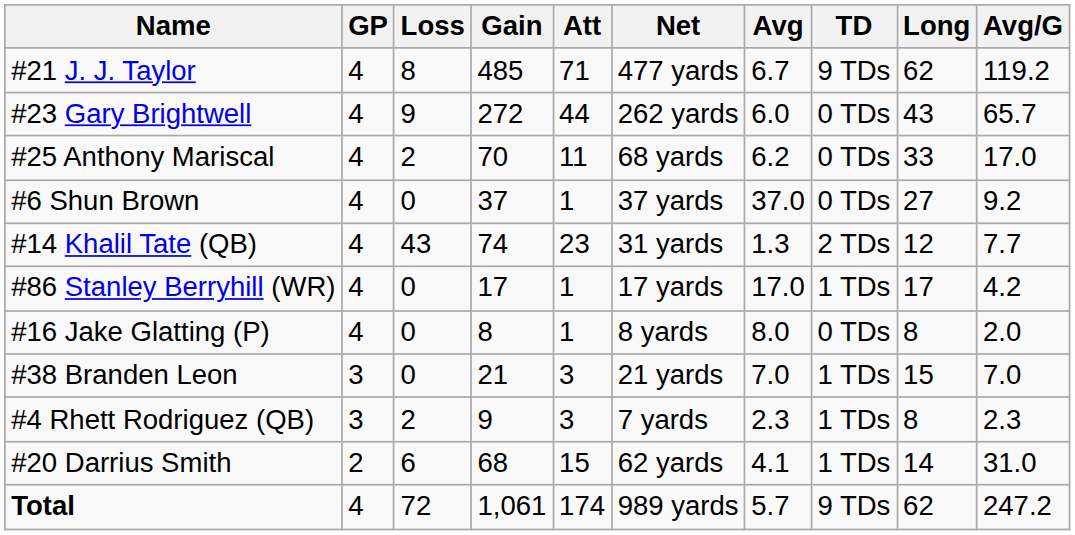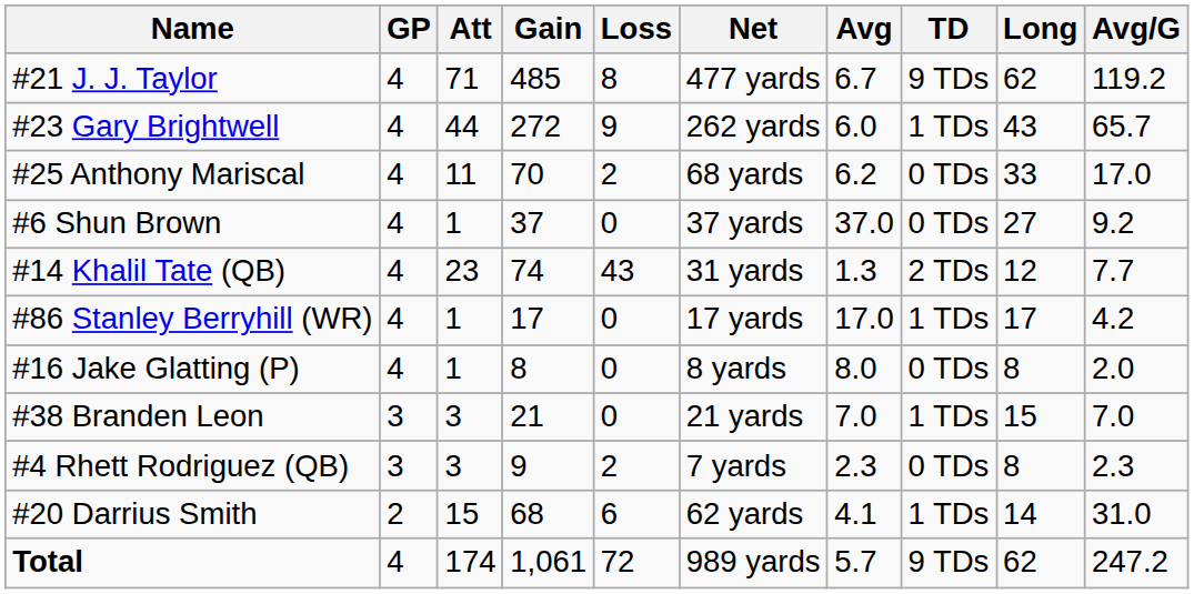columns swapped: Att <-> Loss
#23 Gary Brightwell | TD: 0 TDs -> 1 TDs
#4 Rhett Rodriguez (QB) | TD: 1 TDs -> 0 TDs
